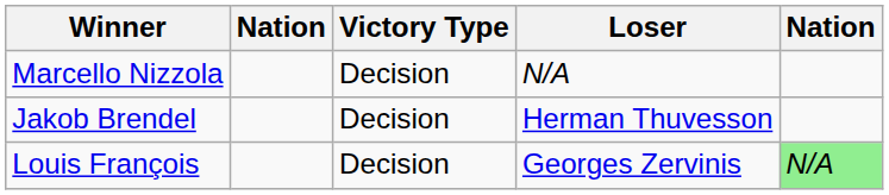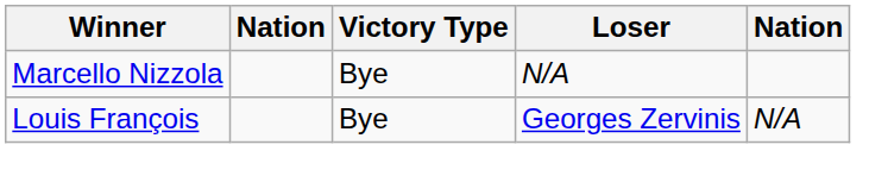Marcello Nizzola | Victory Type: Decision -> Bye
- row: Jakob Brendel | Decision | Herman Thuvesson
Louis François | Victory Type: Decision -> Bye
Louis François | column 5: lightgreen background -> no background
